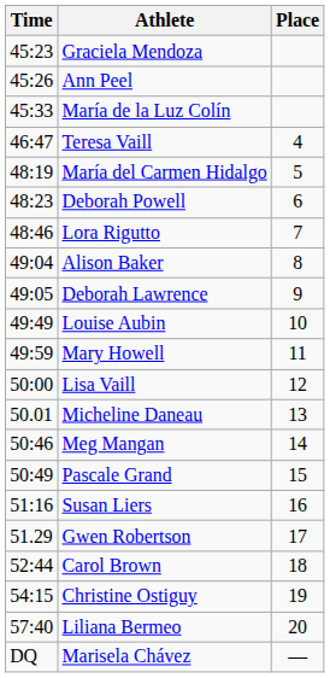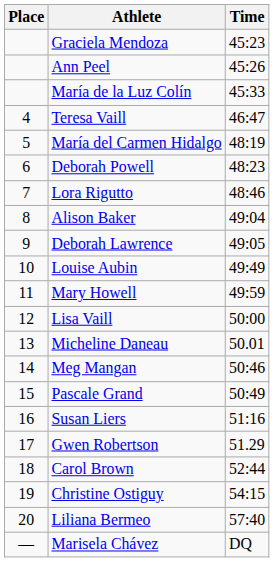columns swapped: Place <-> Time
